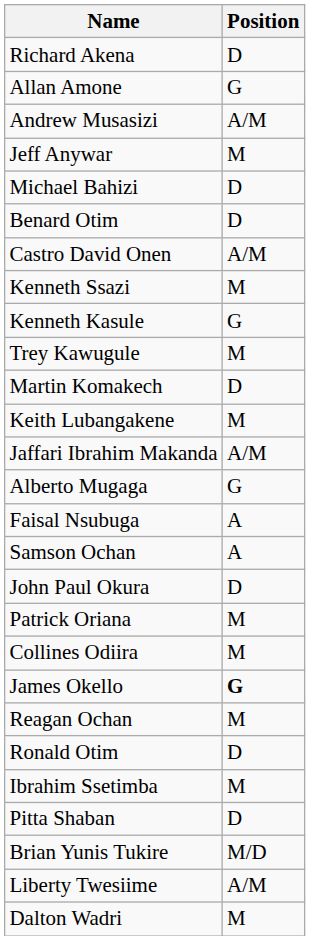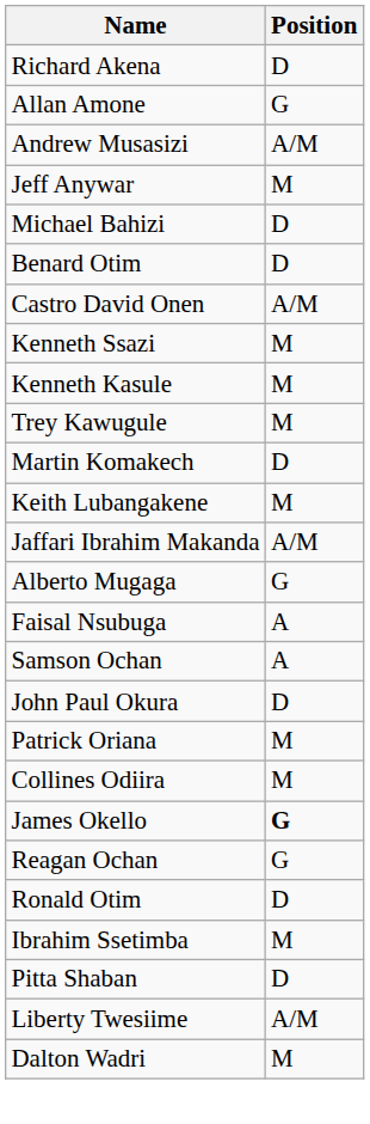Kenneth Kasule | Position: G -> M
Reagan Ochan | Position: M -> G
- row: Brian Yunis Tukire | M/D
